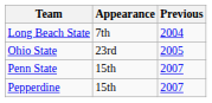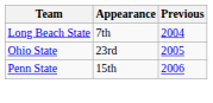Penn State | Previous: 2007 -> 2006
- row: Pepperdine | 15th | 2007
